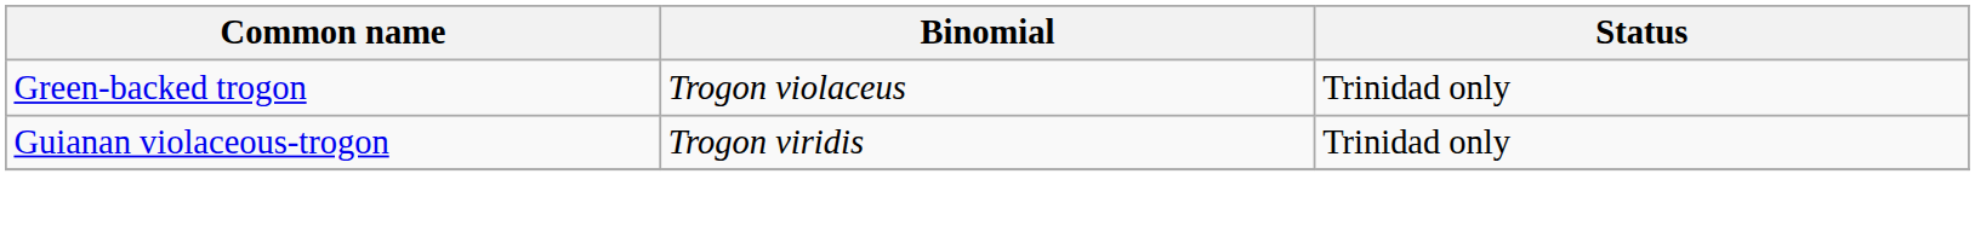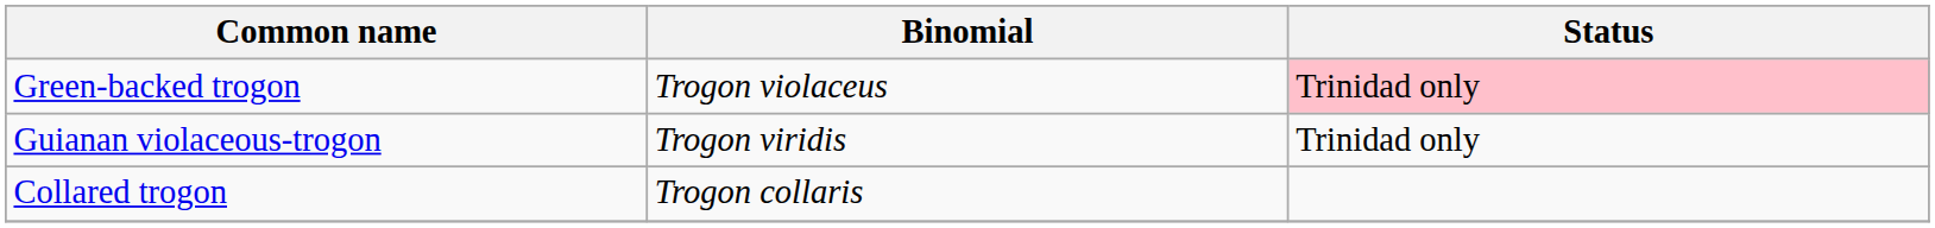Green-backed trogon | Status: no background -> pink background
+ row: Collared trogon | Trogon collaris
